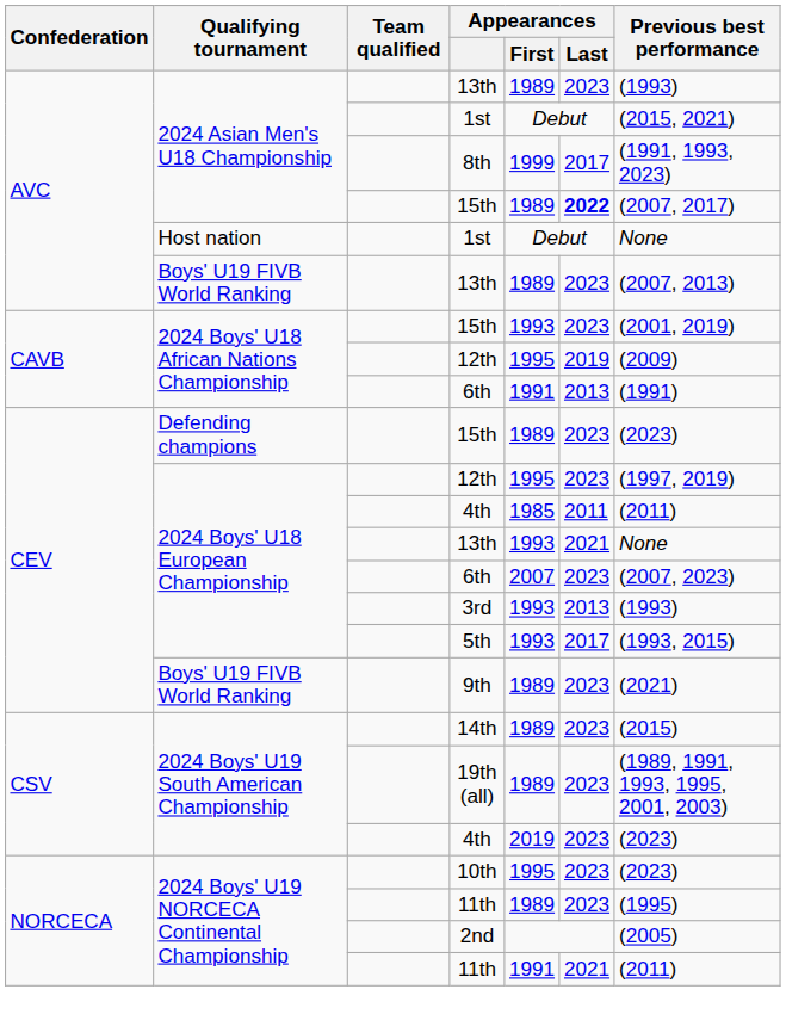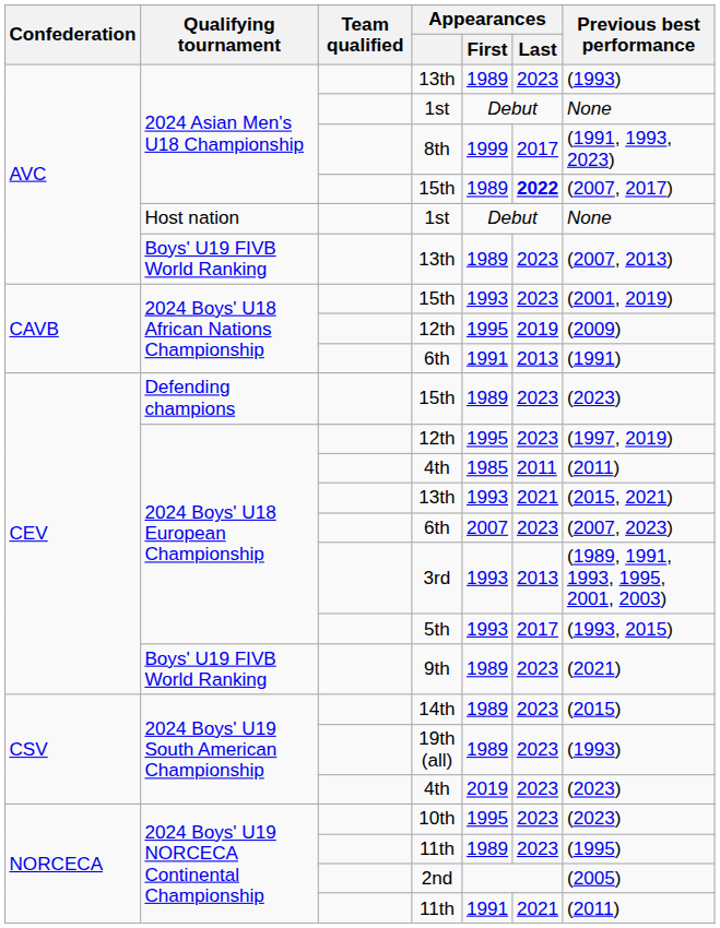2024 Asian Men's U18 Championship / 1st | Previous best performance: (2015, 2021) -> None
2024 Boys' U18 European Championship / 13th | Previous best performance: None -> (2015, 2021)
3rd | Previous best performance: (1993) -> (1989, 1991, 1993, 1995, 2001, 2003)
19th (all) | Previous best performance: (1989, 1991, 1993, 1995, 2001, 2003) -> (1993)
